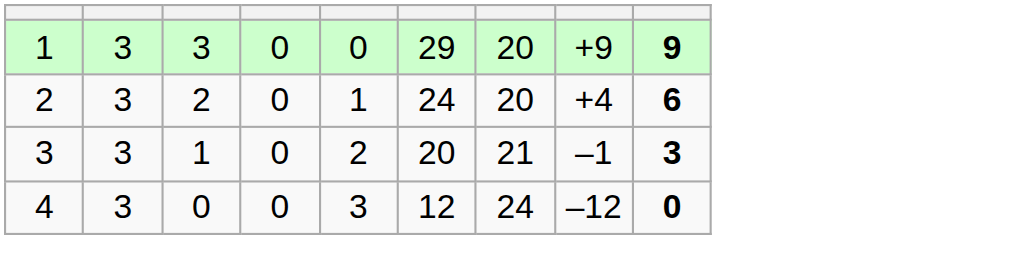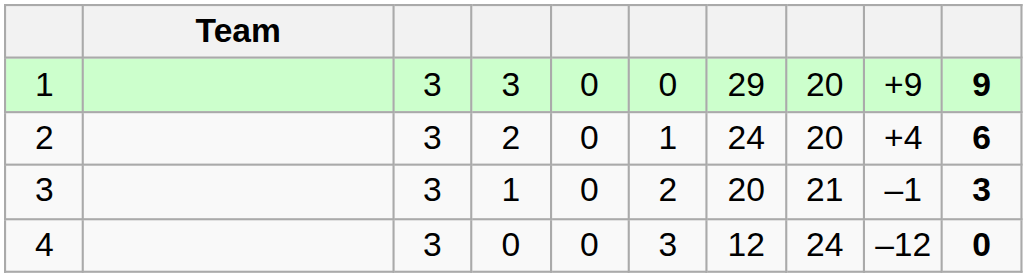+ column: Team
